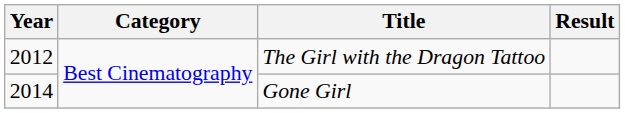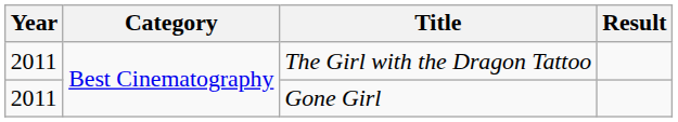The Girl with the Dragon Tattoo | Year: 2012 -> 2011
Gone Girl | Year: 2014 -> 2011
